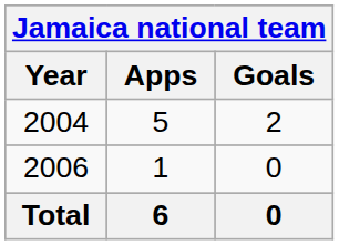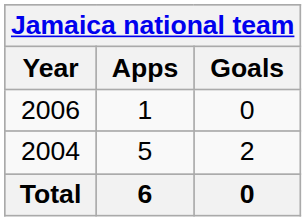rows swapped: 2004 <-> 2006
